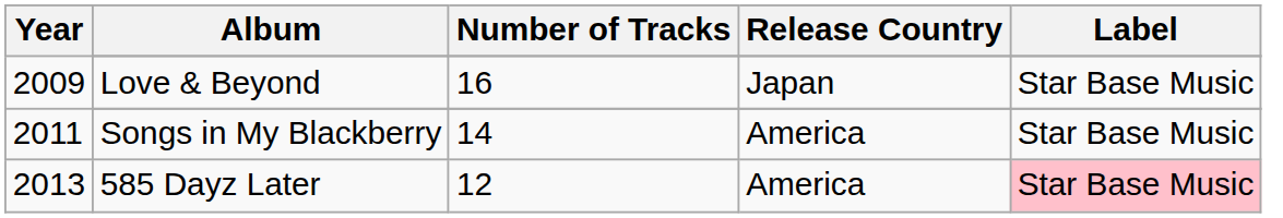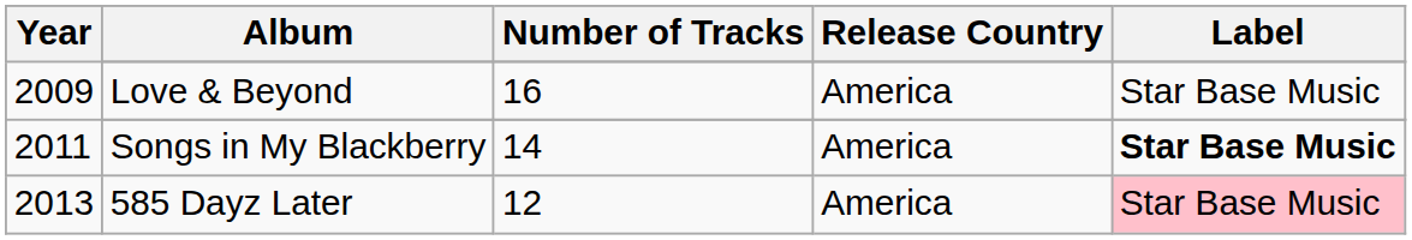Love & Beyond | Release Country: Japan -> America
Songs in My Blackberry | Label: normal -> bold
